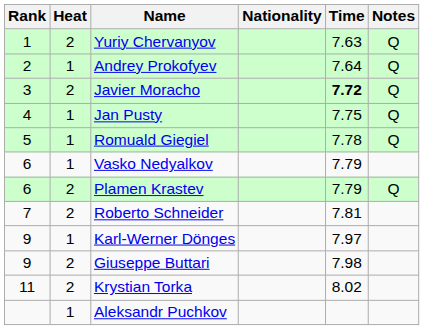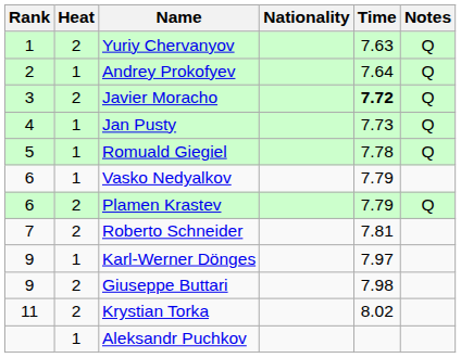Jan Pusty | Time: 7.75 -> 7.73
